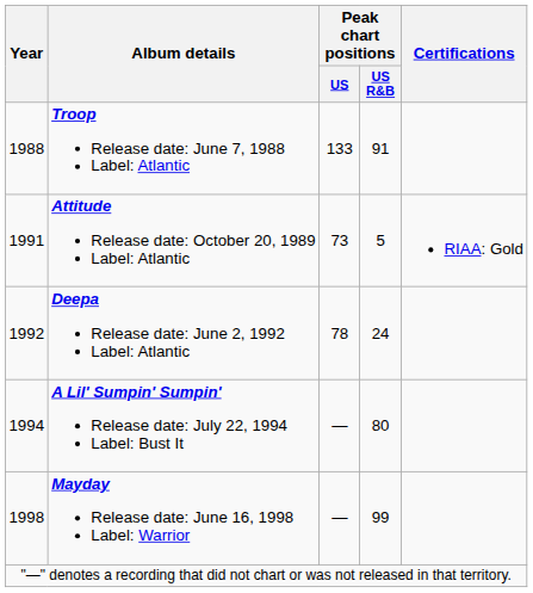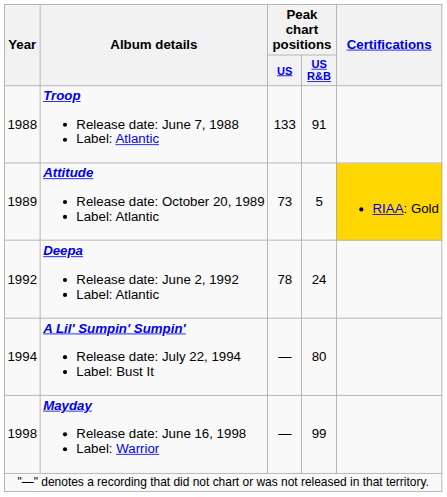Attitude Release date: October 20, 1989 Label: Atlantic | Year: 1991 -> 1989
Attitude Release date: October 20, 1989 Label: Atlantic | Certifications: no background -> gold background
